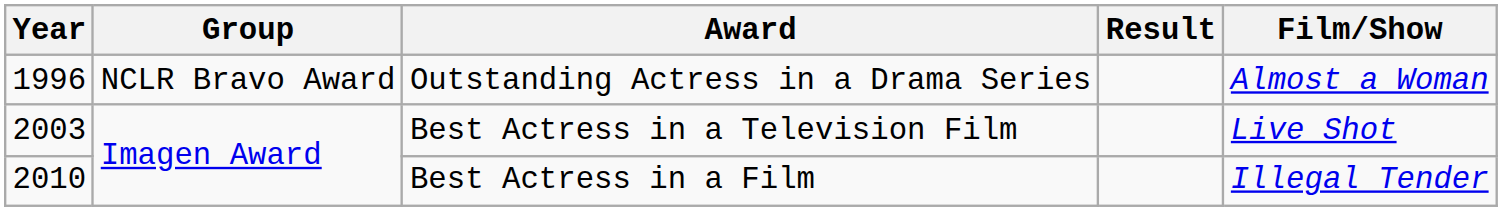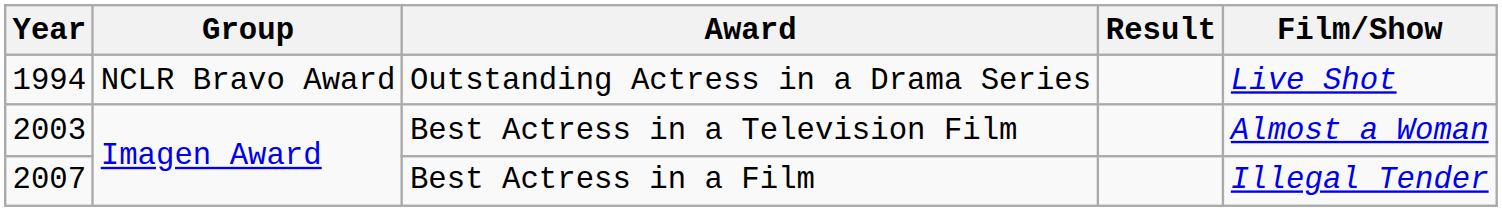Outstanding Actress in a Drama Series | Year: 1996 -> 1994
Outstanding Actress in a Drama Series | Film/Show: Almost a Woman -> Live Shot
Best Actress in a Television Film | Film/Show: Live Shot -> Almost a Woman
Best Actress in a Film | Year: 2010 -> 2007
